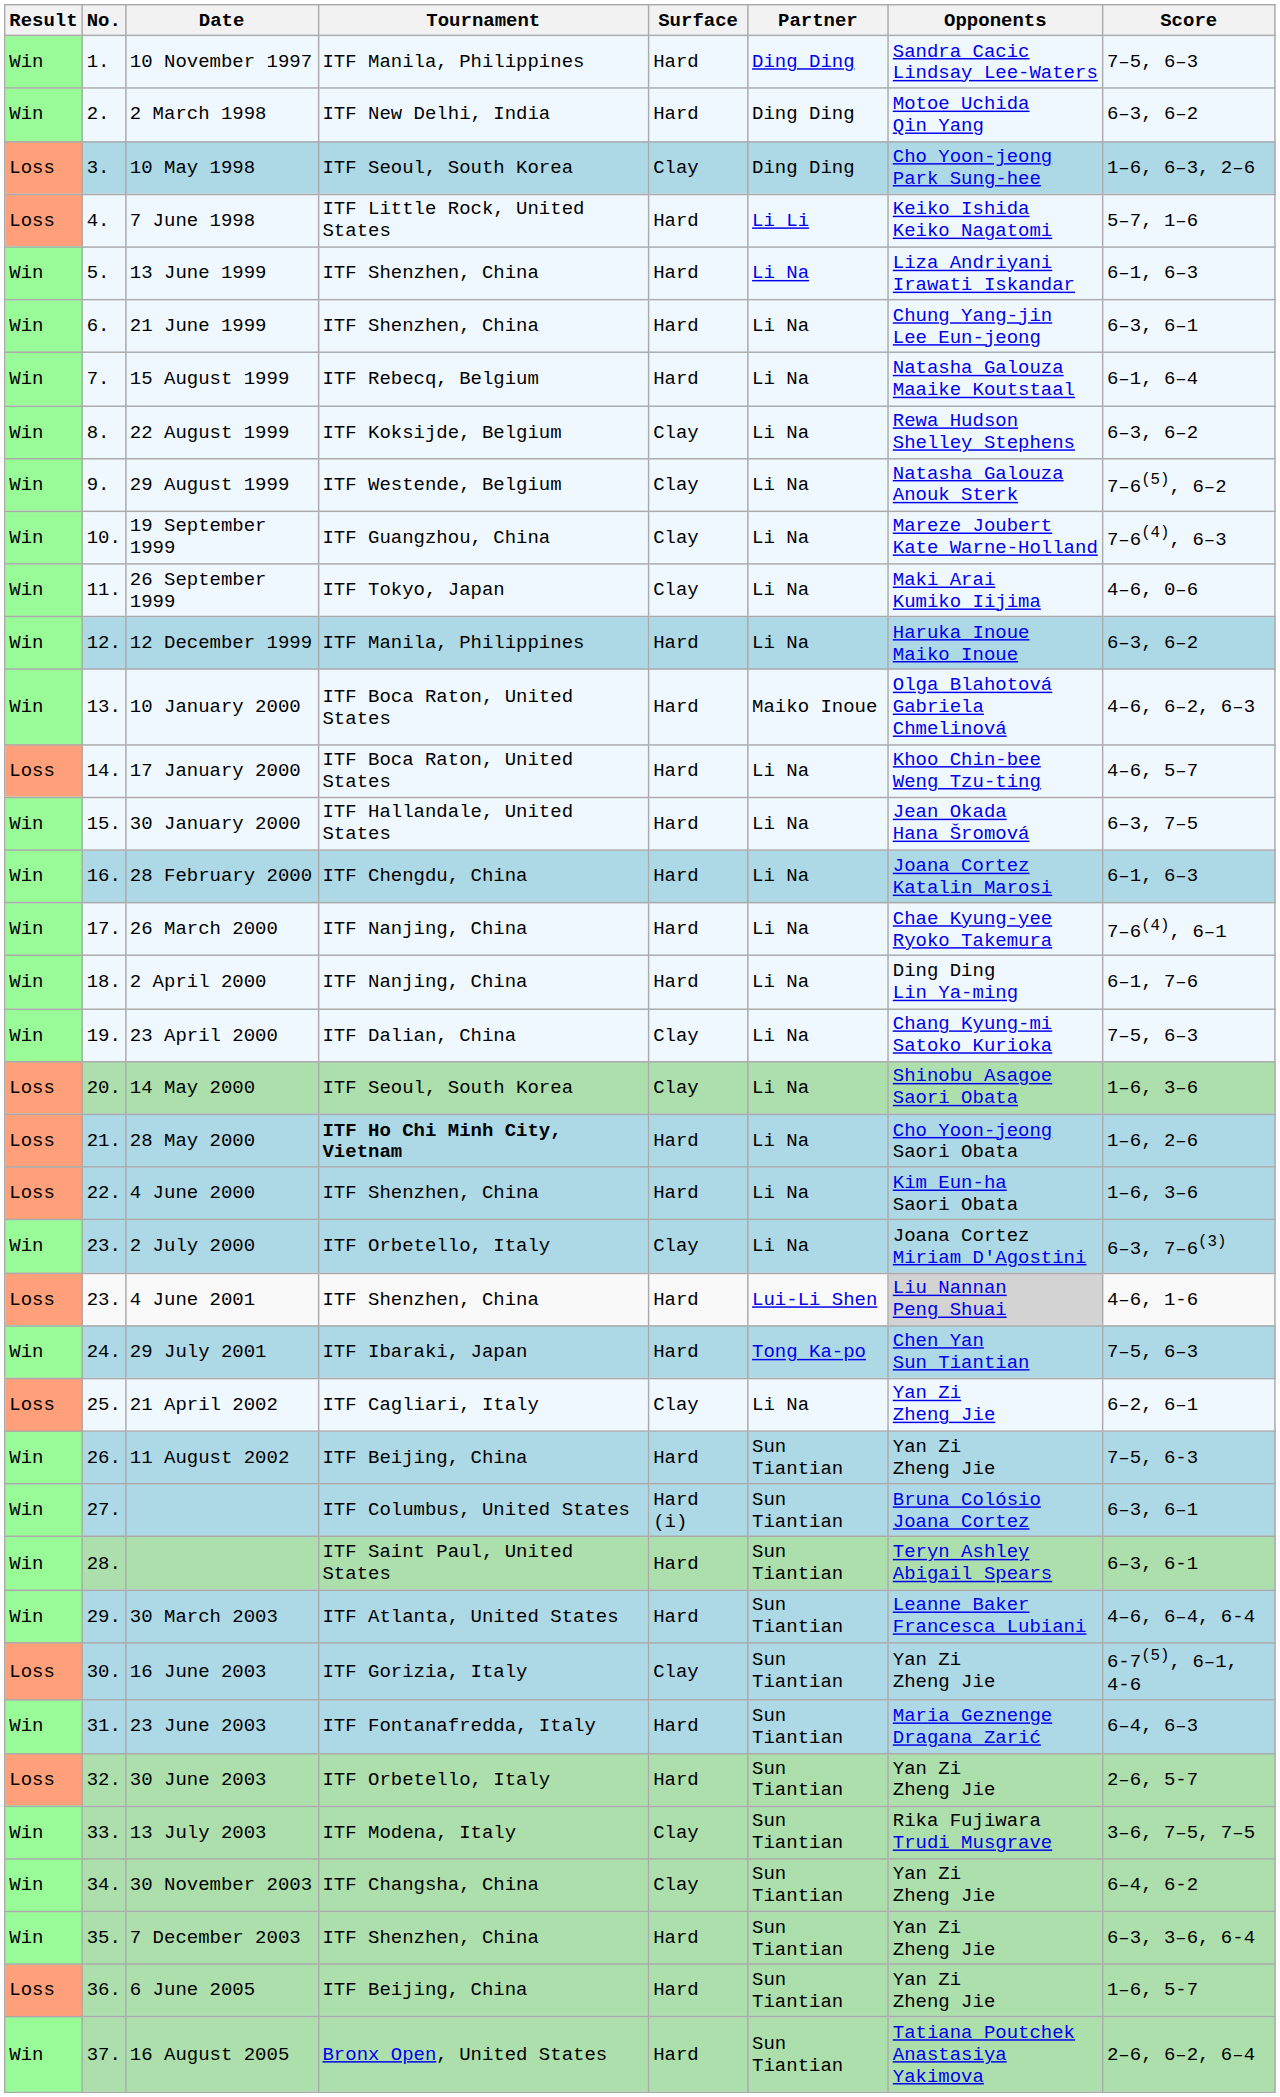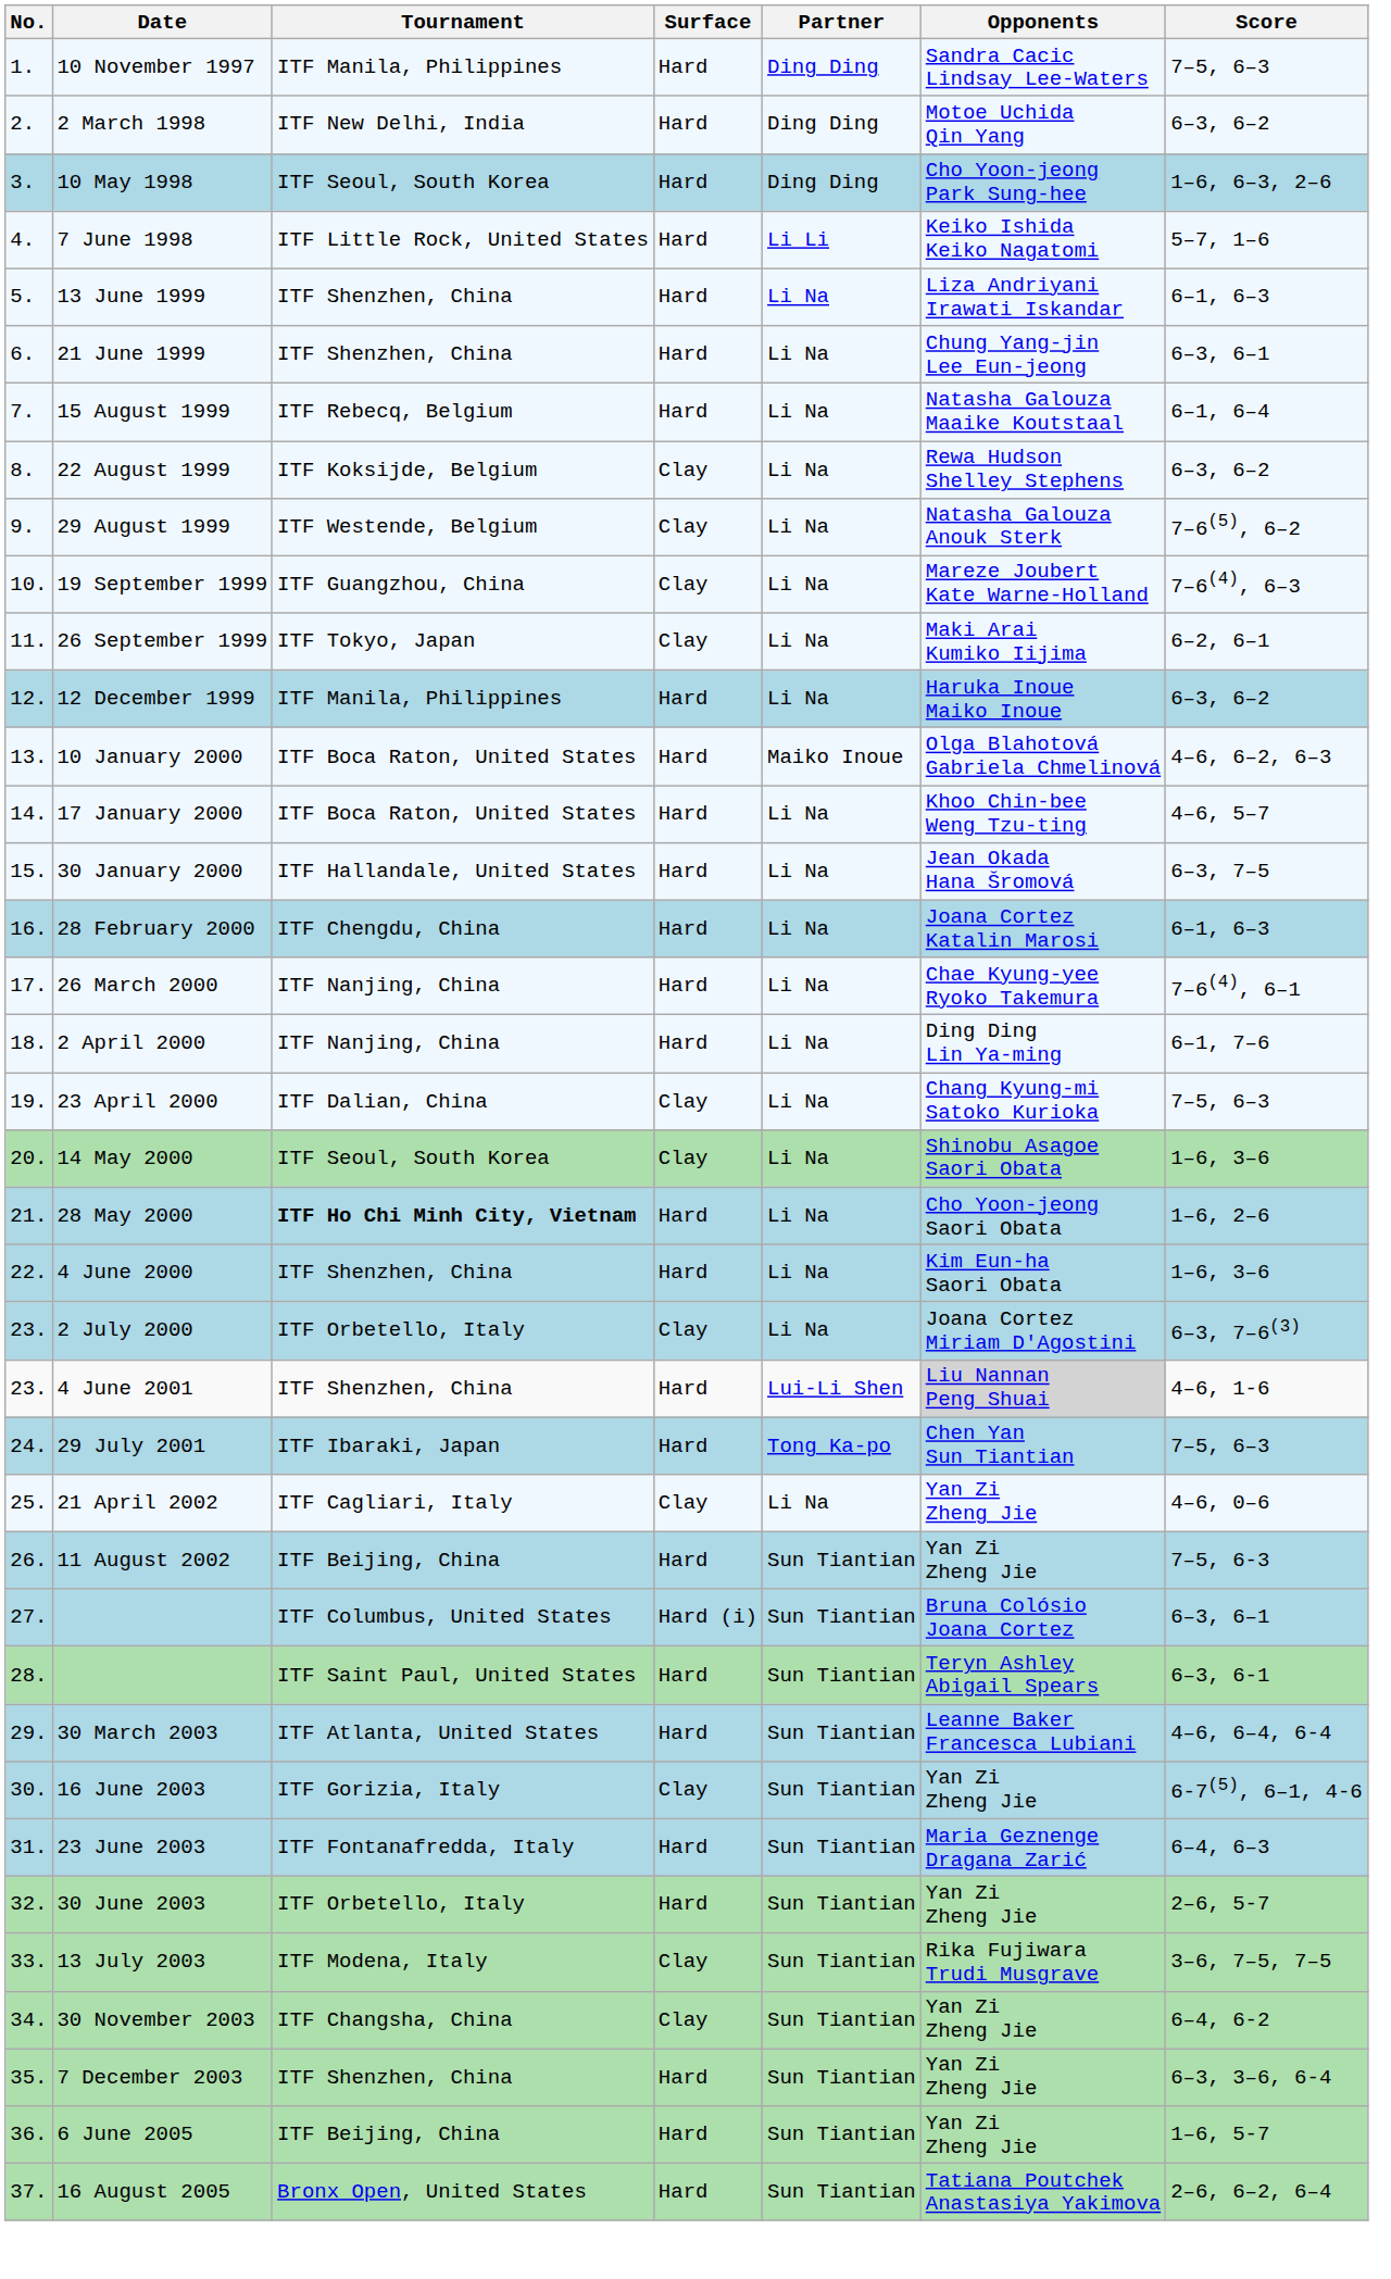- column: Result | Win | Win | Loss | Loss | Win | Win | Win | Win | Win | Win | Win | Win | Win | Loss | Win | Win | Win | Win | Win | Loss | Loss | Loss | Win | Loss | Win | Loss | Win | Win | Win | Win | Loss | Win | Loss | Win | Win | Win | Loss | Win
10 May 1998 | Surface: Clay -> Hard
26 September 1999 | Score: 4–6, 0–6 -> 6–2, 6–1
21 April 2002 | Score: 6–2, 6–1 -> 4–6, 0–6
